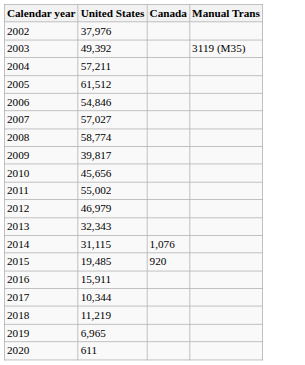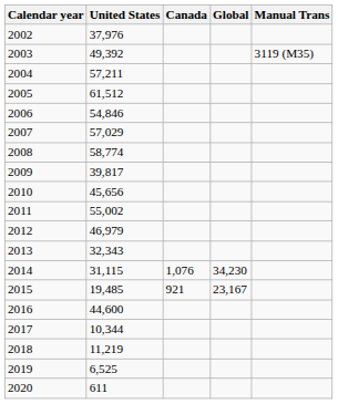+ column: Global | 34,230 | 23,167
2007 | United States: 57,027 -> 57,029
2015 | Canada: 920 -> 921
2016 | United States: 15,911 -> 44,600
2019 | United States: 6,965 -> 6,525
